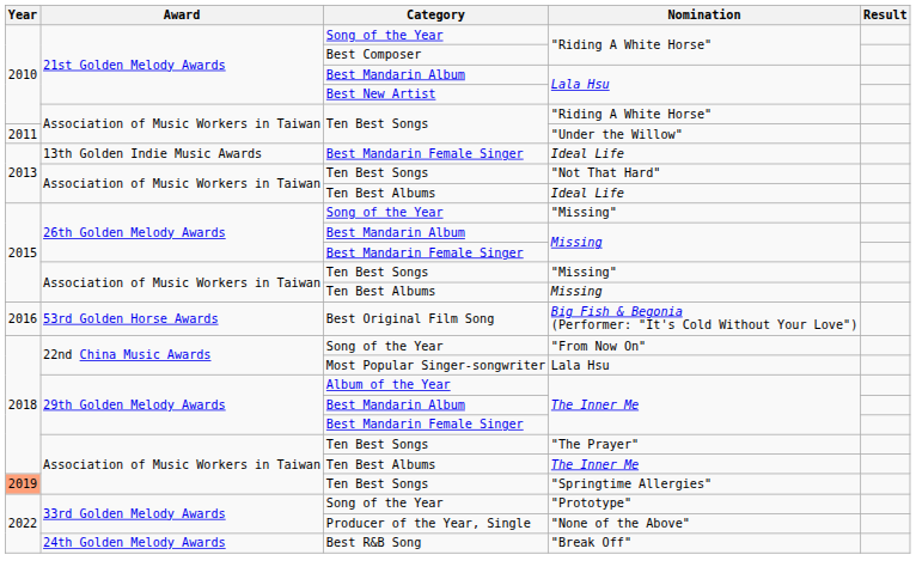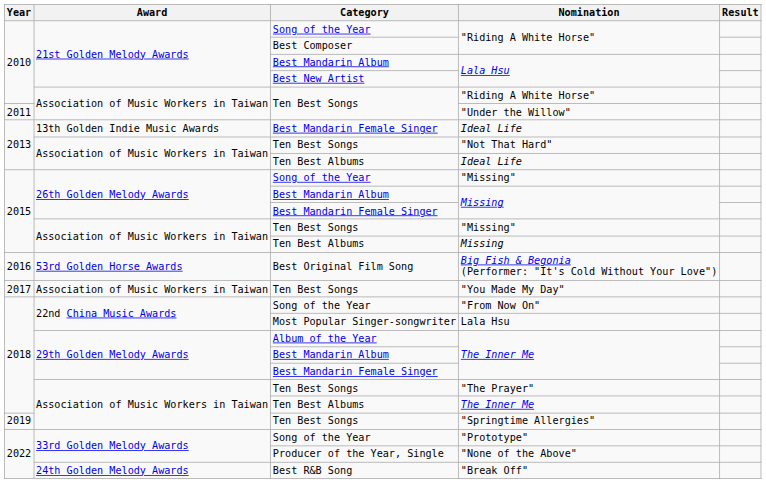+ row: 2017 | Association of Music Workers in Taiwan | Ten Best Songs | "You Made My Day"
"Springtime Allergies" | Year: lightsalmon background -> no background
